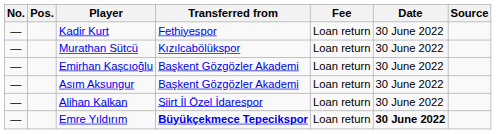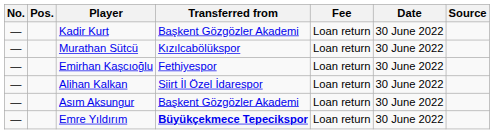Kadir Kurt | Transferred from: Fethiyespor -> Başkent Gözgözler Akademi
Emirhan Kaşcıoğlu | Transferred from: Başkent Gözgözler Akademi -> Fethiyespor
rows swapped: Alihan Kalkan <-> Asım Aksungur
Emre Yıldırım | Date: bold -> normal
